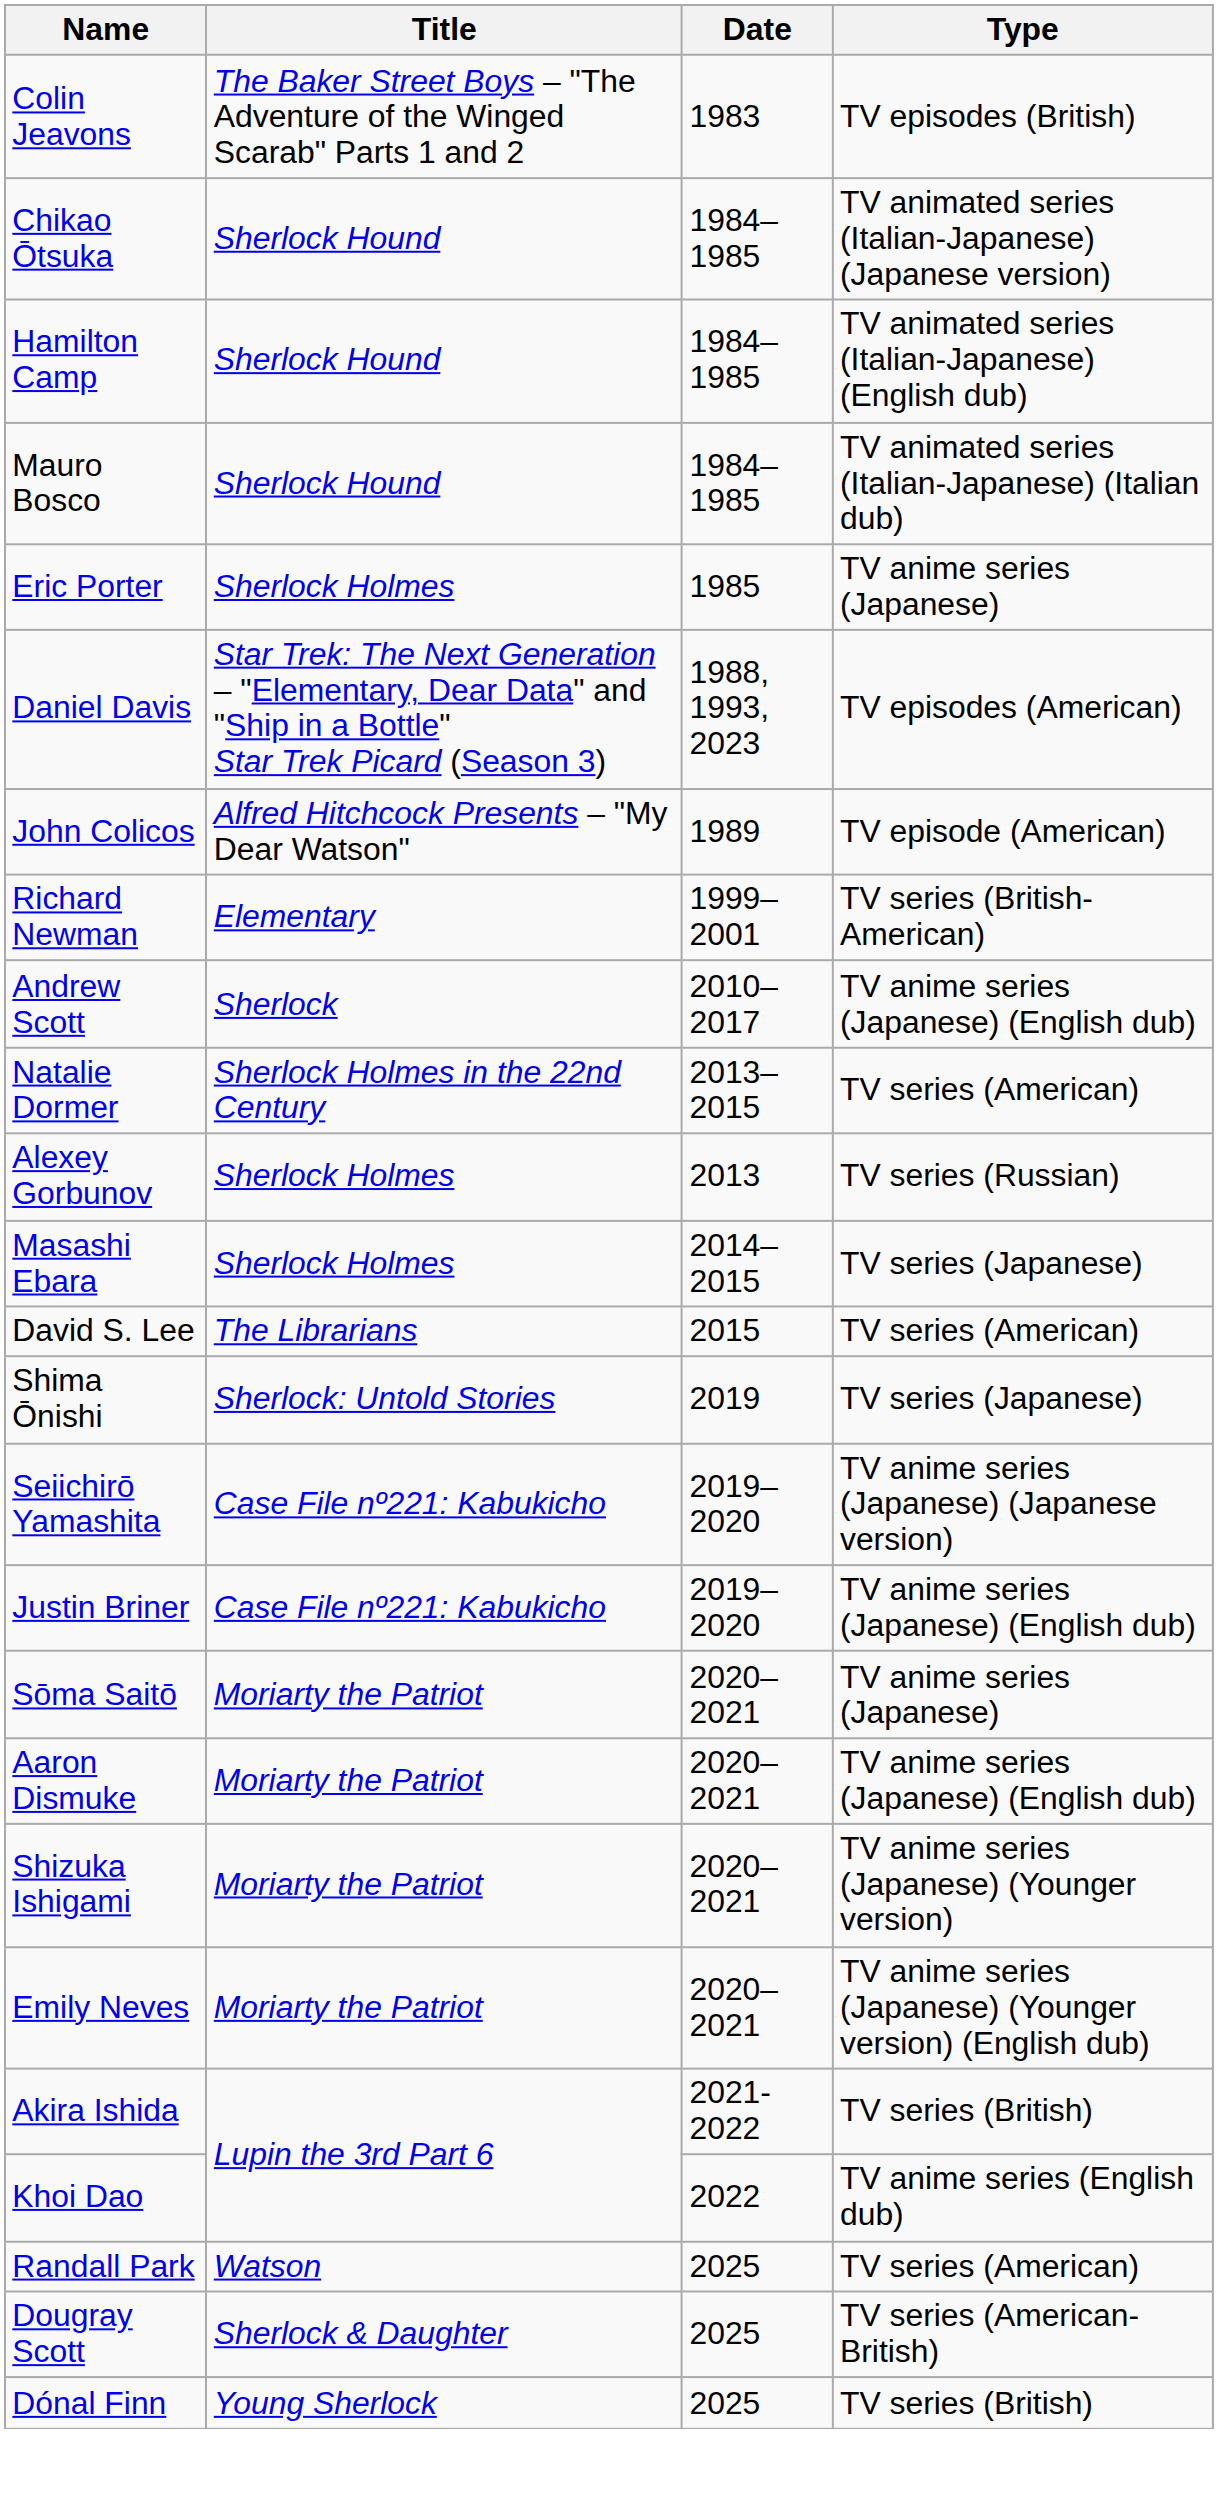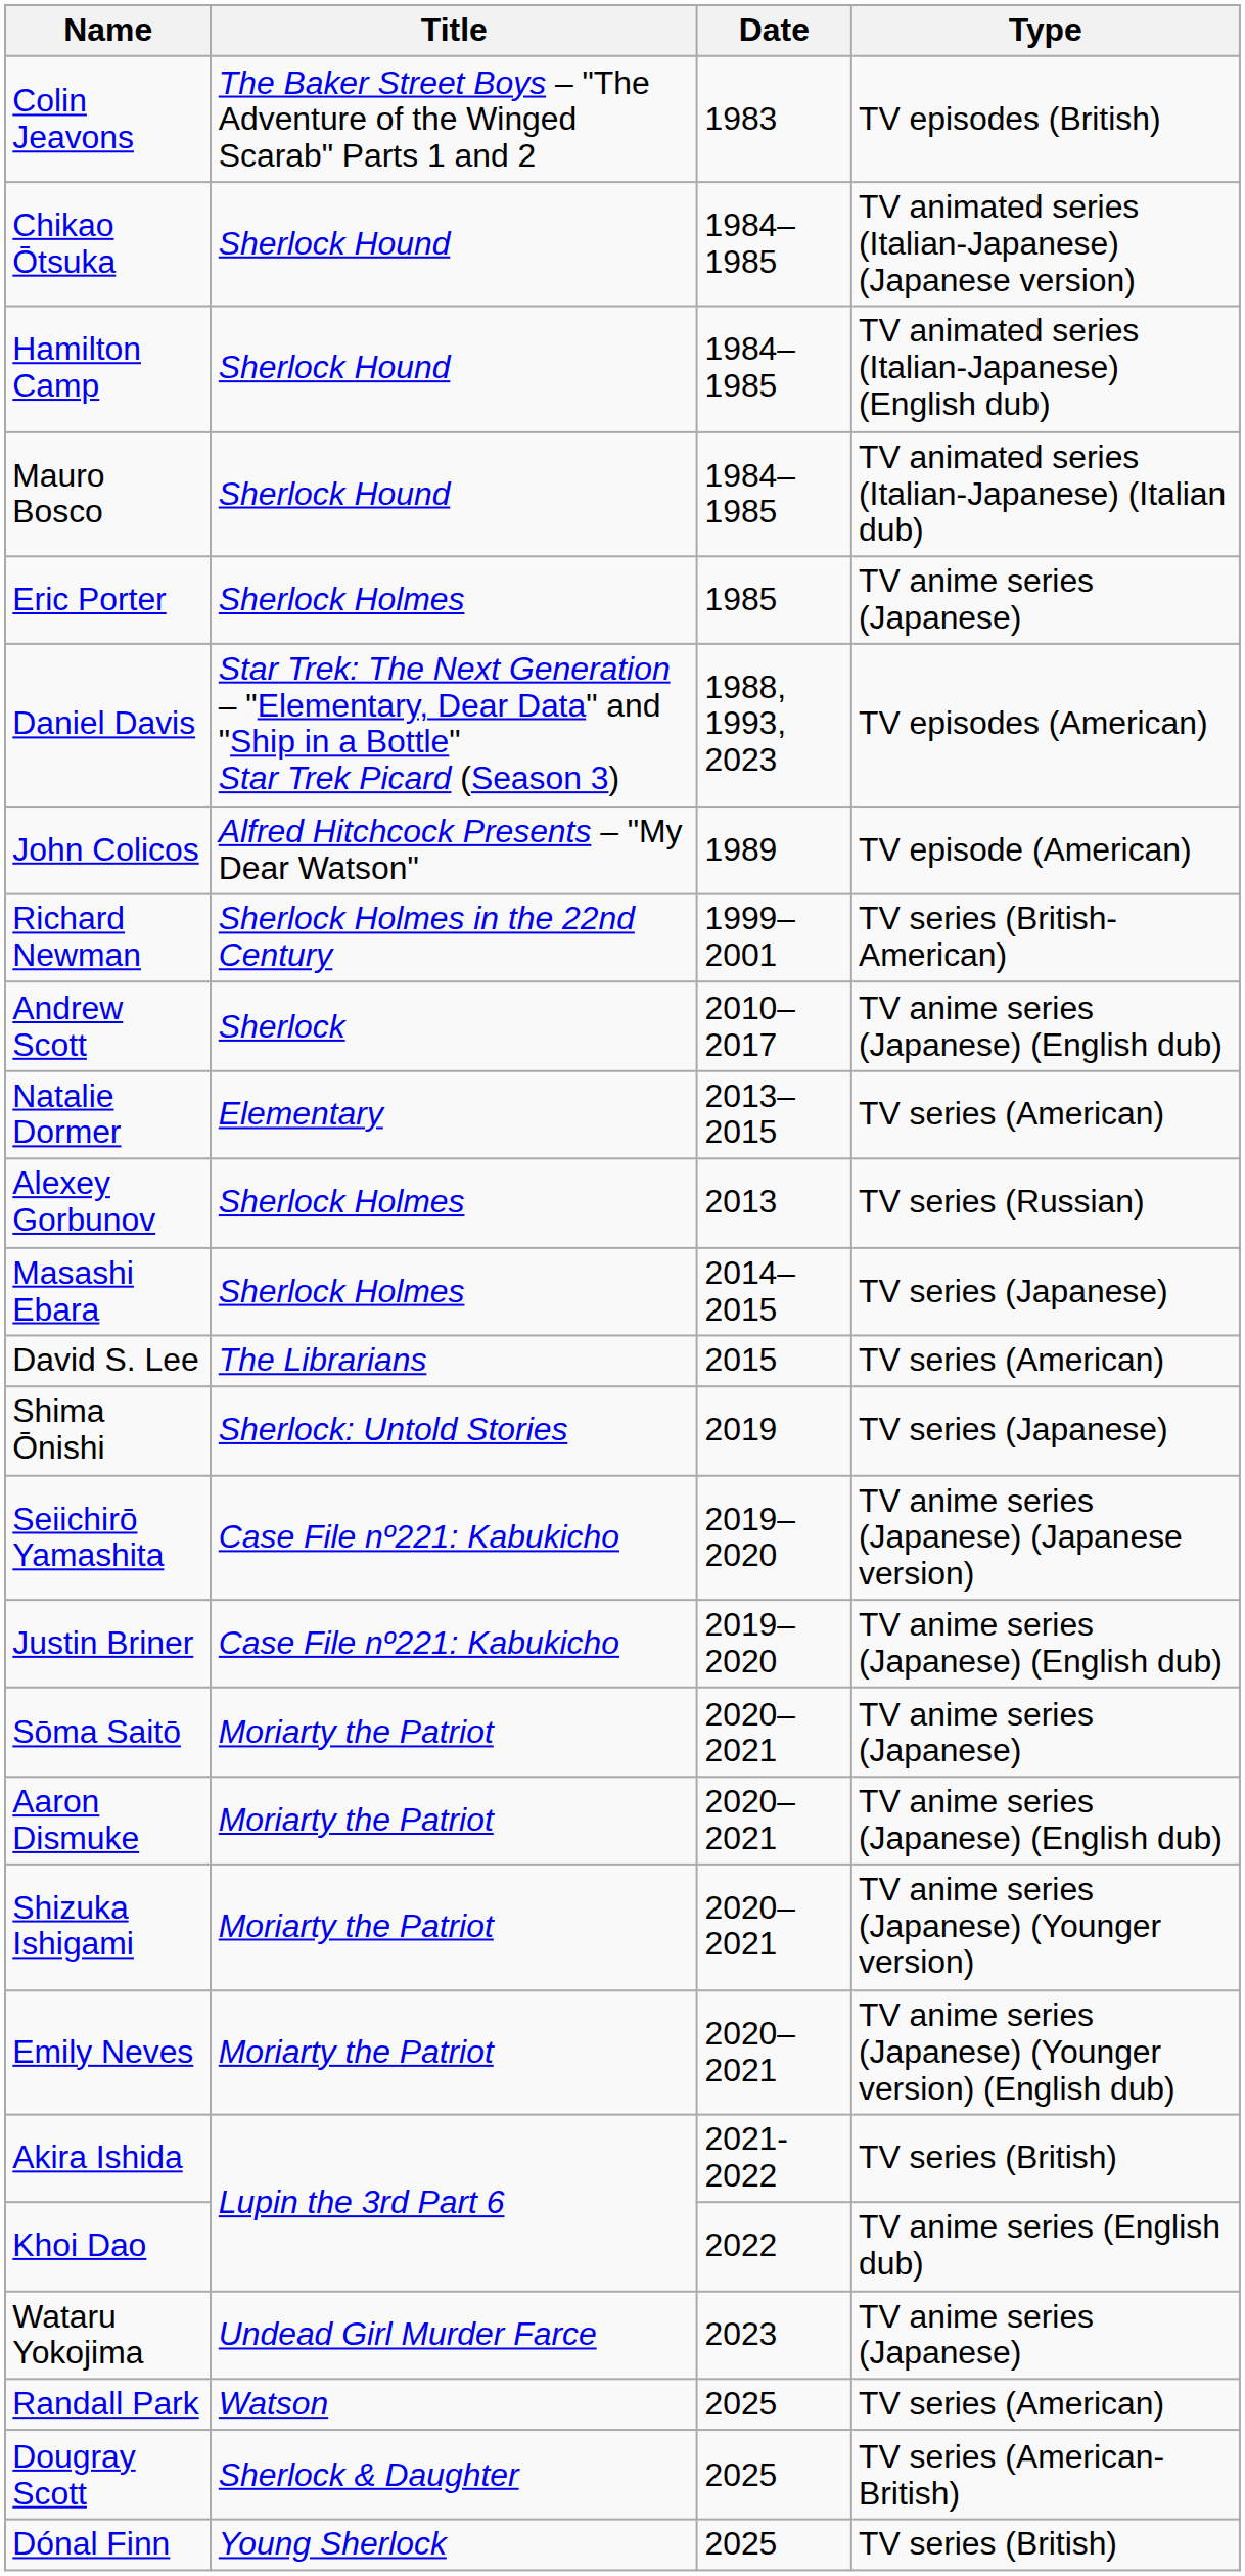Richard Newman | Title: Elementary -> Sherlock Holmes in the 22nd Century
Natalie Dormer | Title: Sherlock Holmes in the 22nd Century -> Elementary
+ row: Wataru Yokojima | Undead Girl Murder Farce | 2023 | TV anime series (Japanese)
